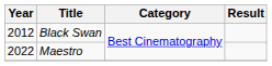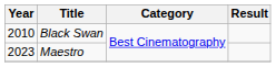Black Swan | Year: 2012 -> 2010
Maestro | Year: 2022 -> 2023
